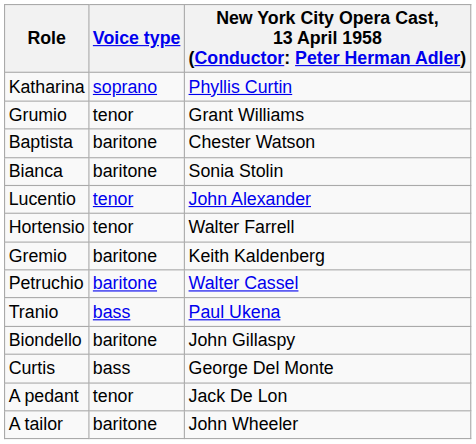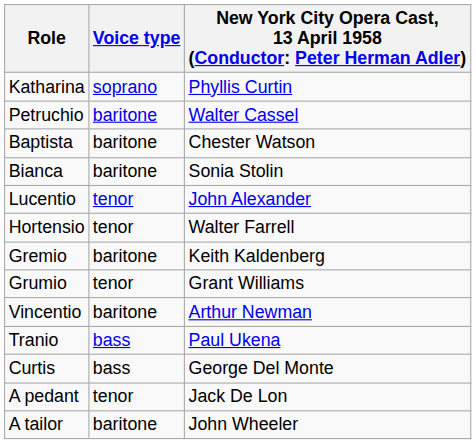rows swapped: Petruchio <-> Grumio
+ row: Vincentio | baritone | Arthur Newman
- row: Biondello | baritone | John Gillaspy
